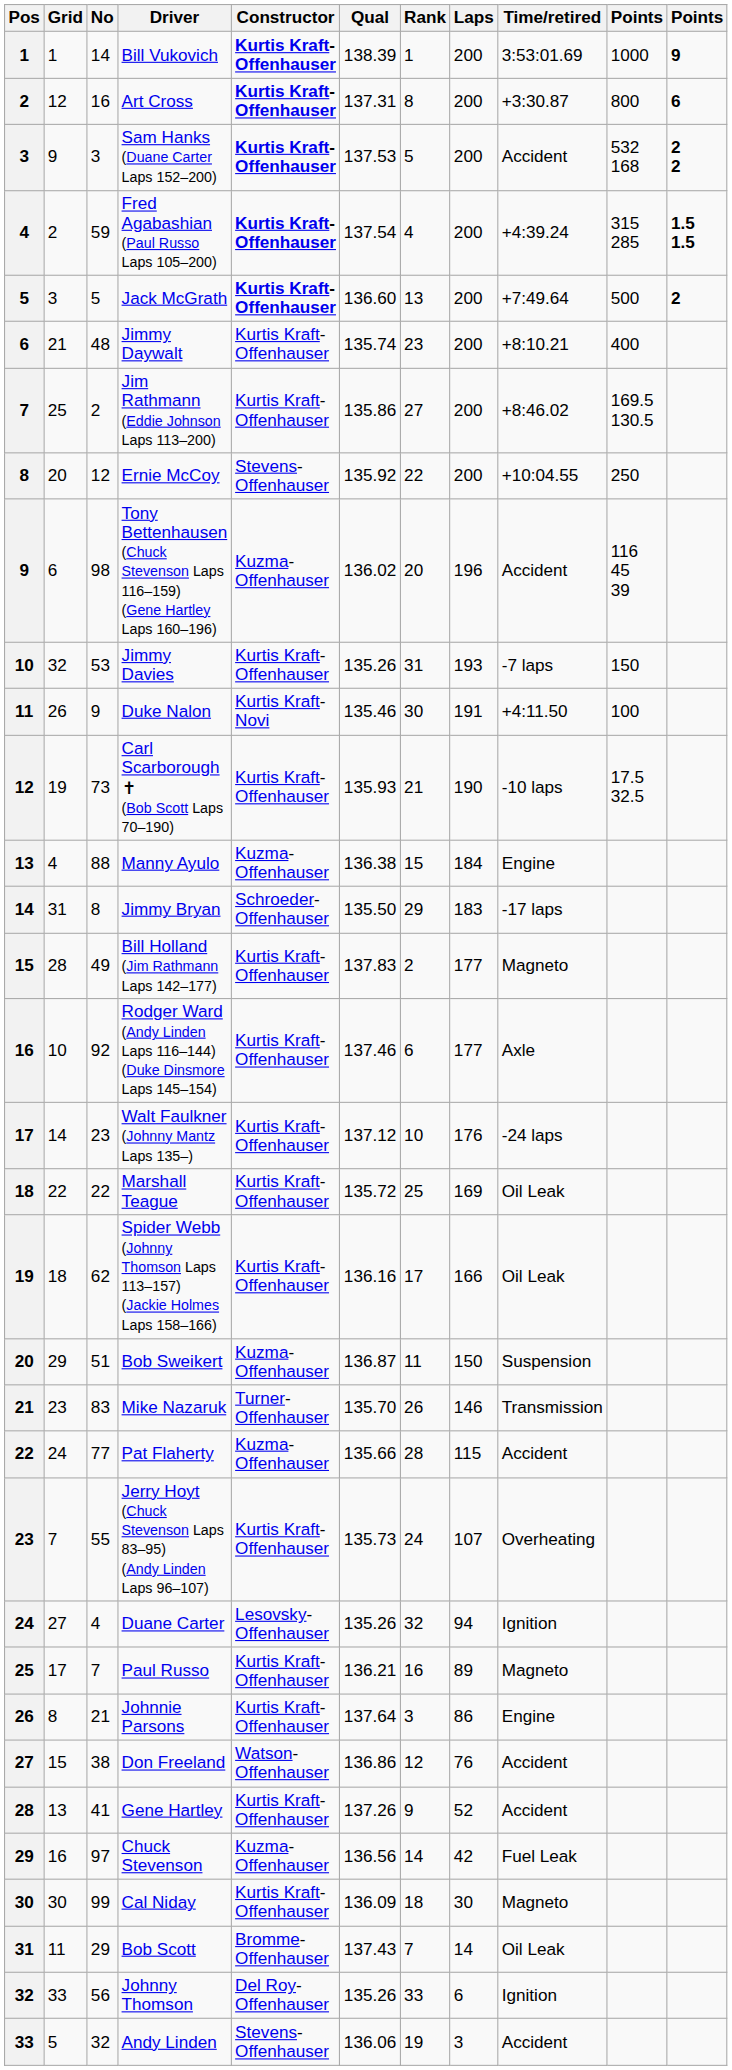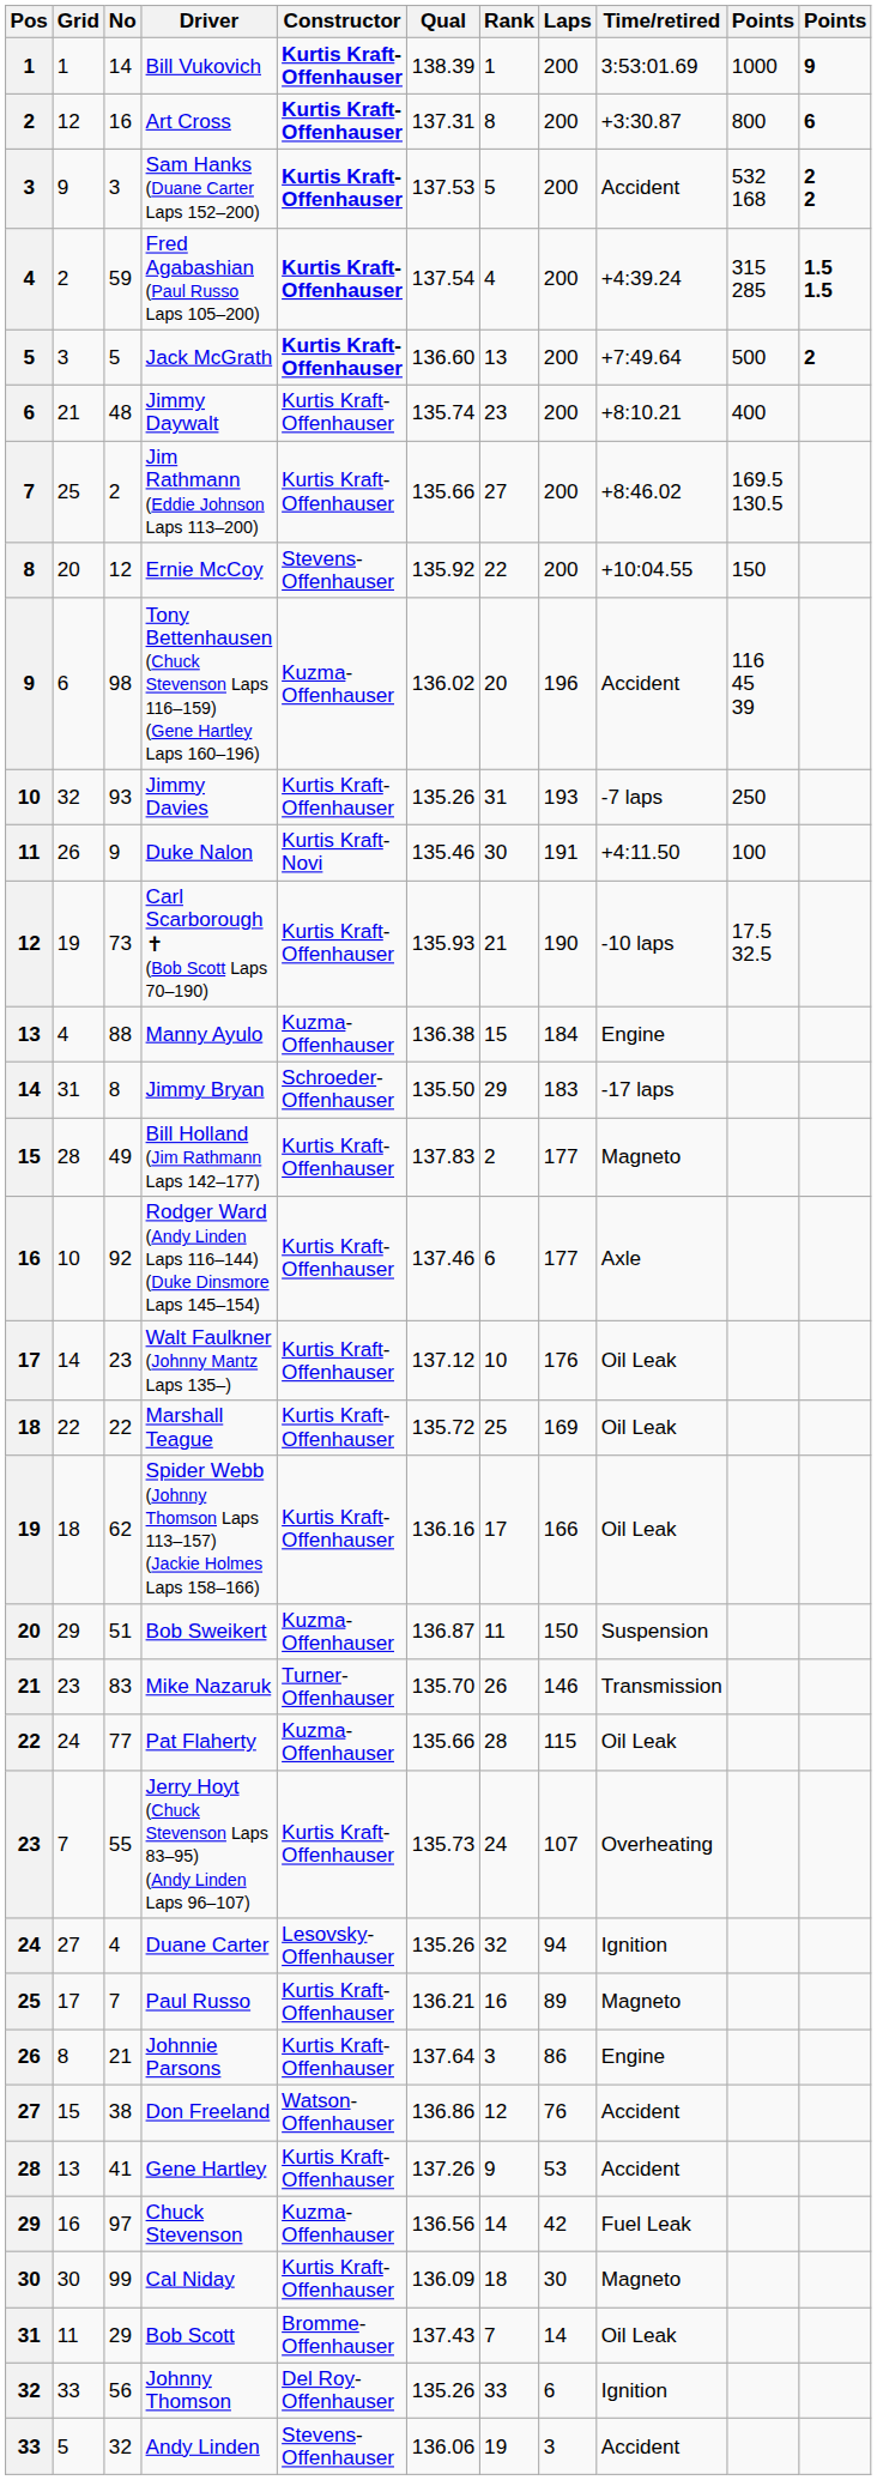Jim Rathmann (Eddie Johnson Laps 113–200) | Qual: 135.86 -> 135.66
Ernie McCoy | column 10: 250 -> 150
Jimmy Davies | No: 53 -> 93
Jimmy Davies | column 10: 150 -> 250
Walt Faulkner (Johnny Mantz Laps 135–) | Time/retired: -24 laps -> Oil Leak
Pat Flaherty | Time/retired: Accident -> Oil Leak
Gene Hartley | Laps: 52 -> 53
